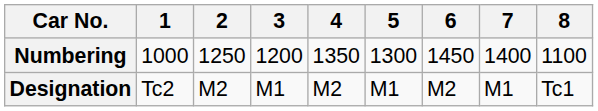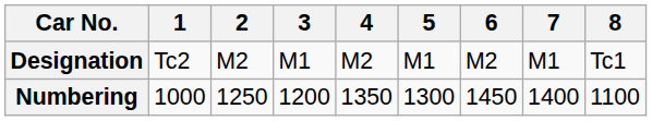rows swapped: Designation <-> Numbering
